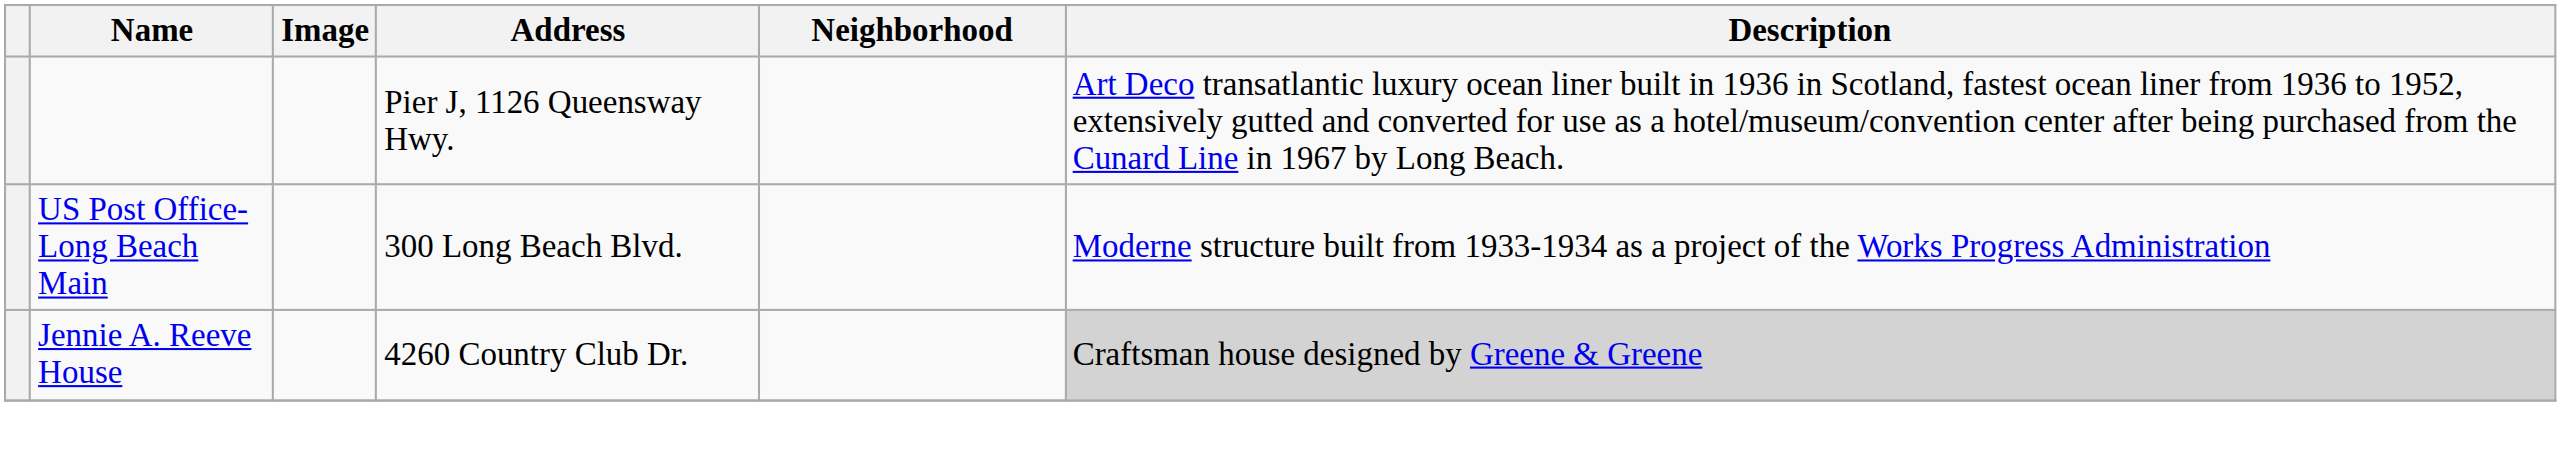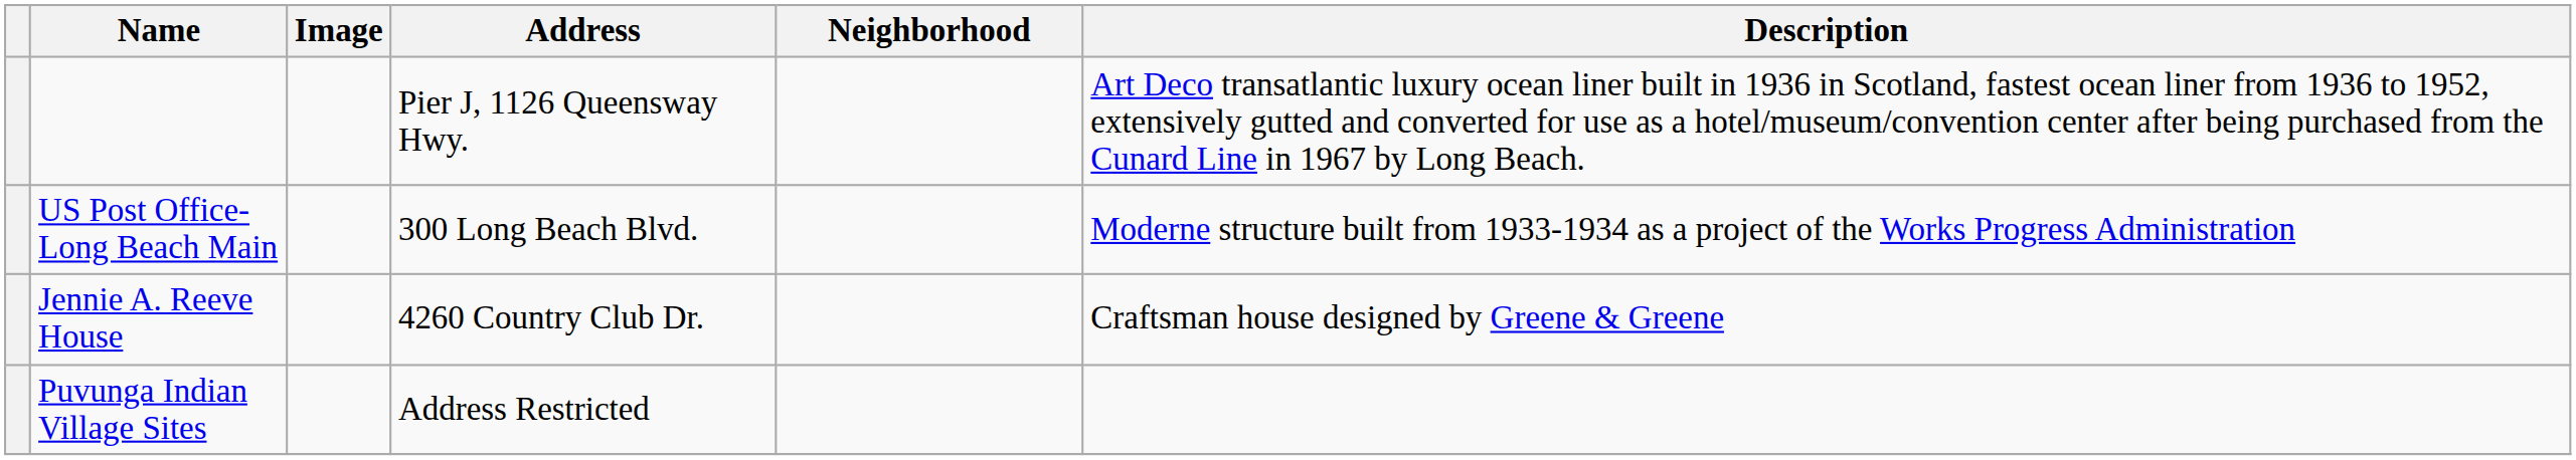Jennie A. Reeve House | Description: lightgrey background -> no background
+ row: Puvunga Indian Village Sites | Address Restricted
